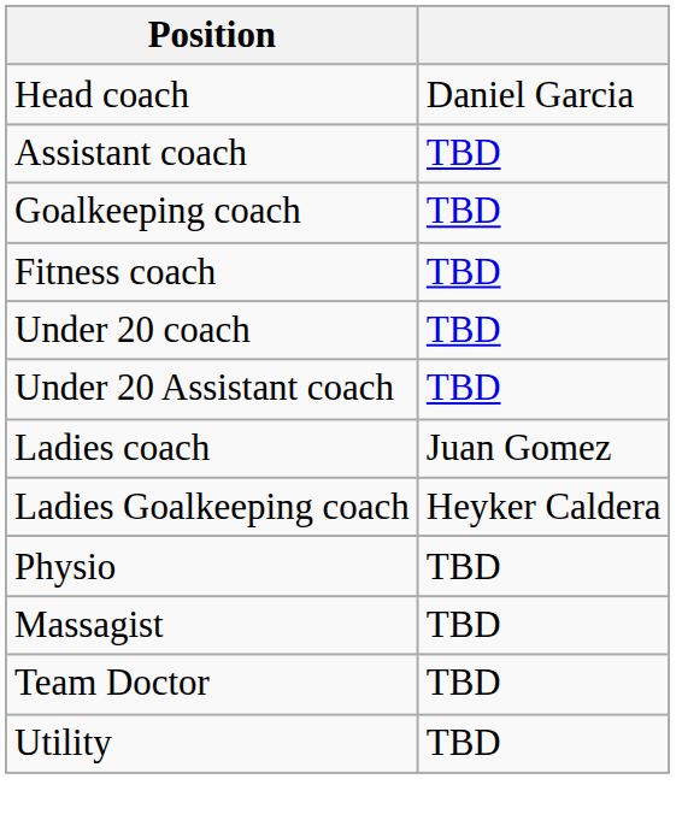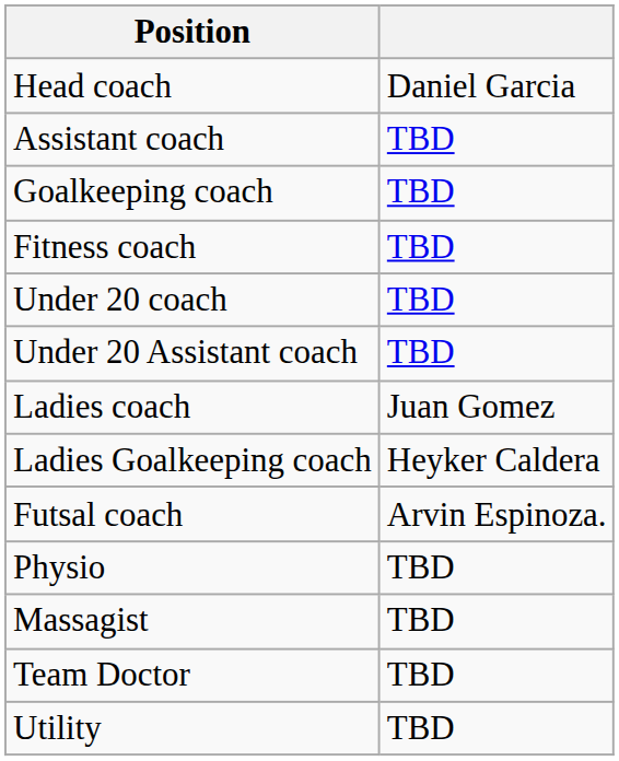+ row: Futsal coach | Arvin Espinoza.
